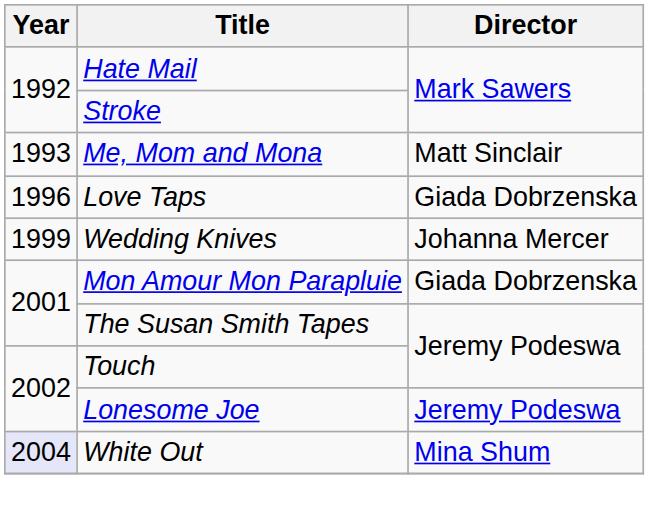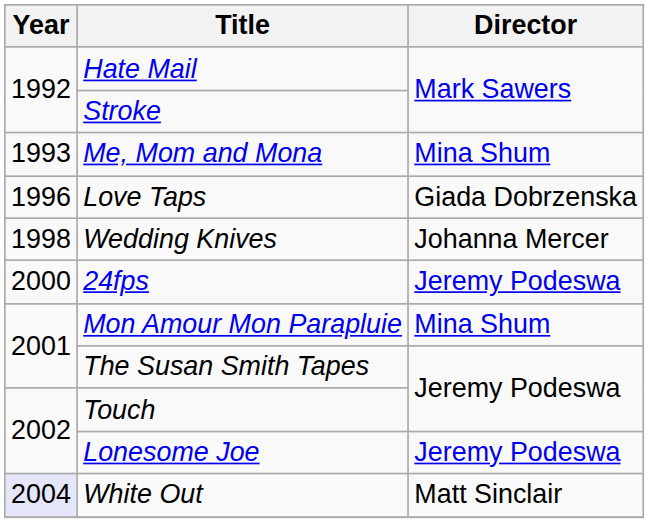Me, Mom and Mona | Director: Matt Sinclair -> Mina Shum
Wedding Knives | Year: 1999 -> 1998
+ row: 2000 | 24fps | Jeremy Podeswa
Mon Amour Mon Parapluie | Director: Giada Dobrzenska -> Mina Shum
White Out | Director: Mina Shum -> Matt Sinclair
